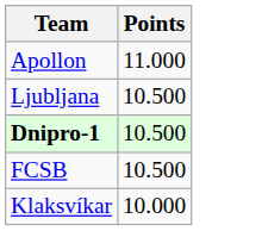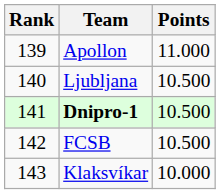+ column: Rank | 139 | 140 | 141 | 142 | 143
